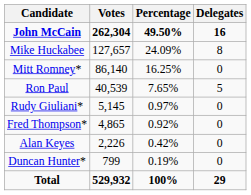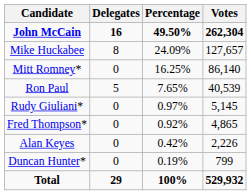columns swapped: Votes <-> Delegates
